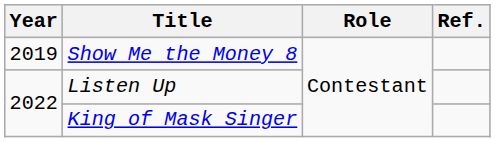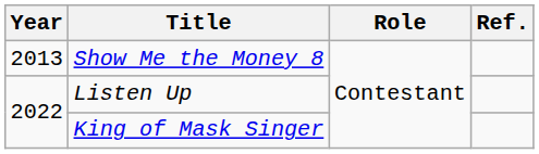Show Me the Money 8 | Year: 2019 -> 2013
